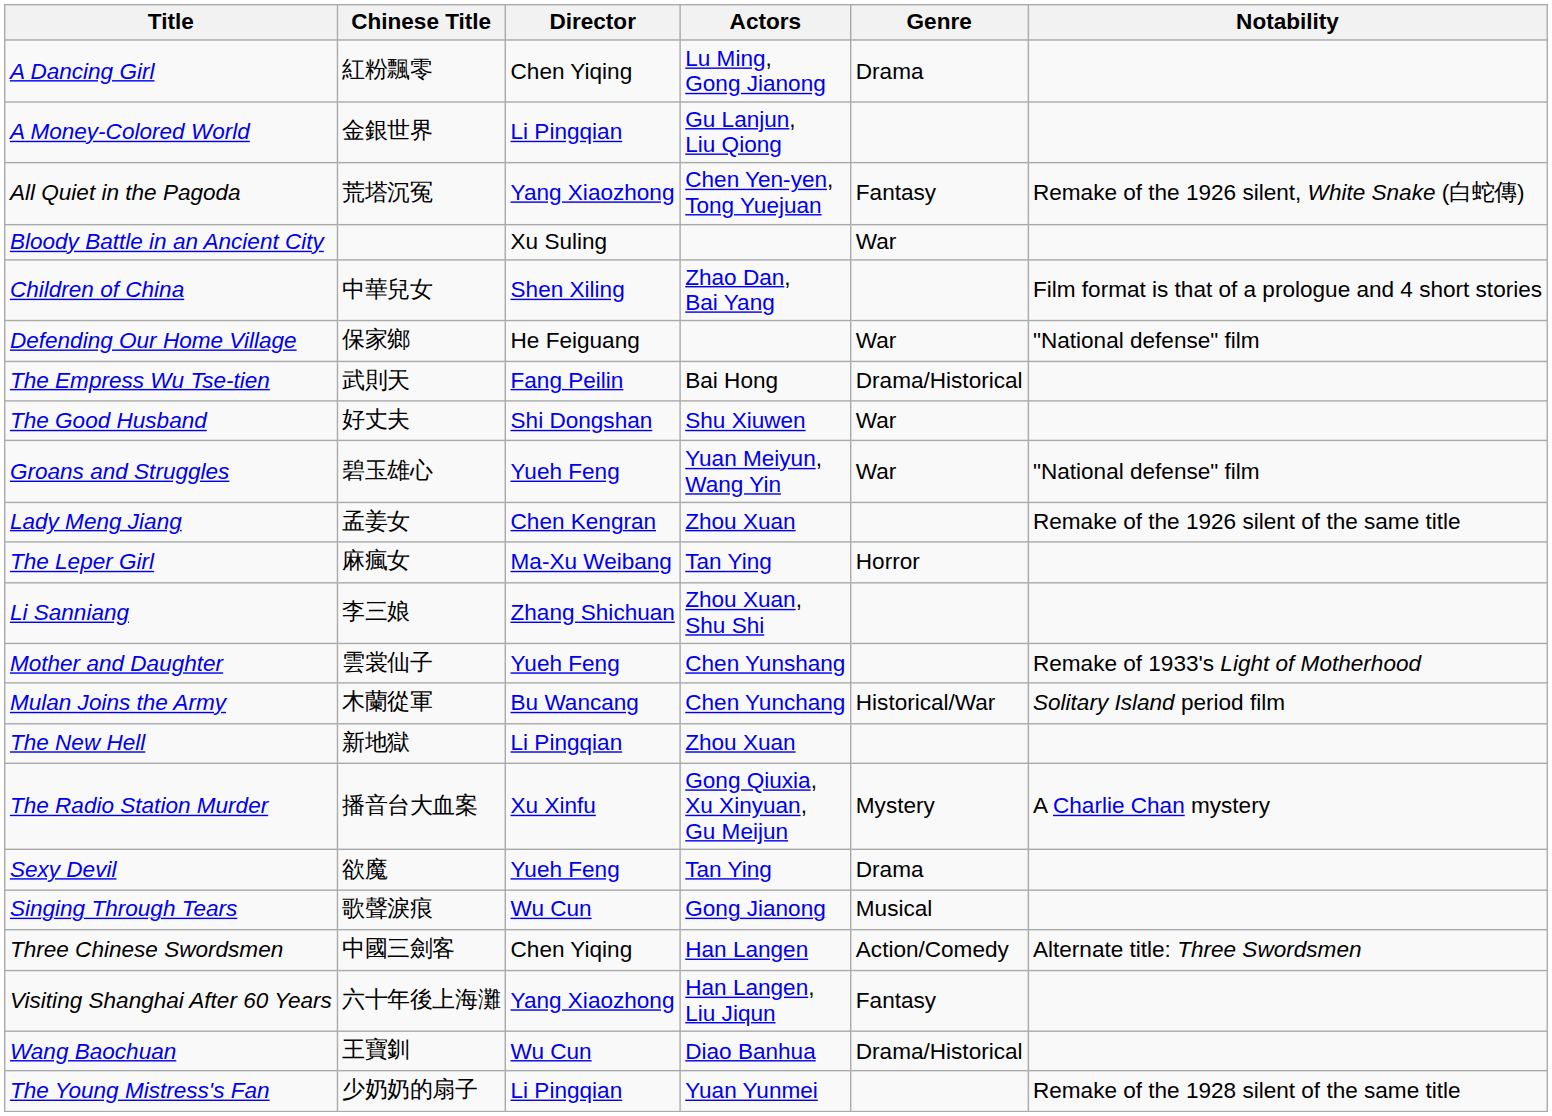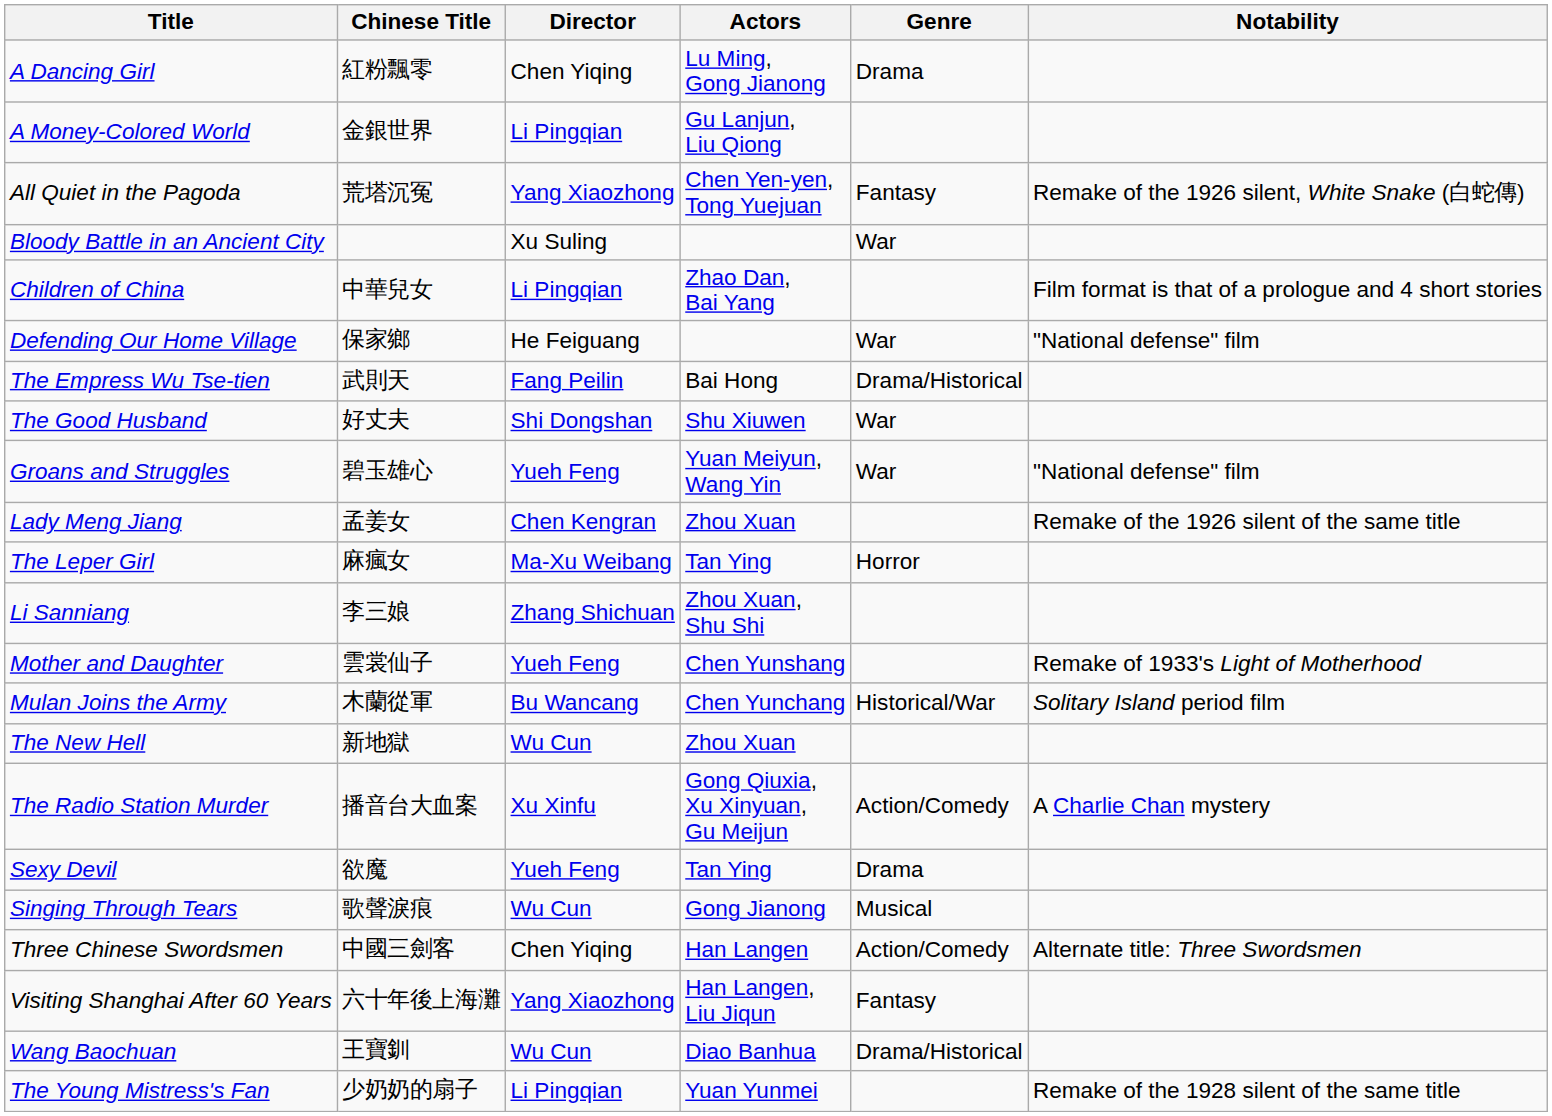Children of China | Director: Shen Xiling -> Li Pingqian
The New Hell | Director: Li Pingqian -> Wu Cun
The Radio Station Murder | Genre: Mystery -> Action/Comedy
